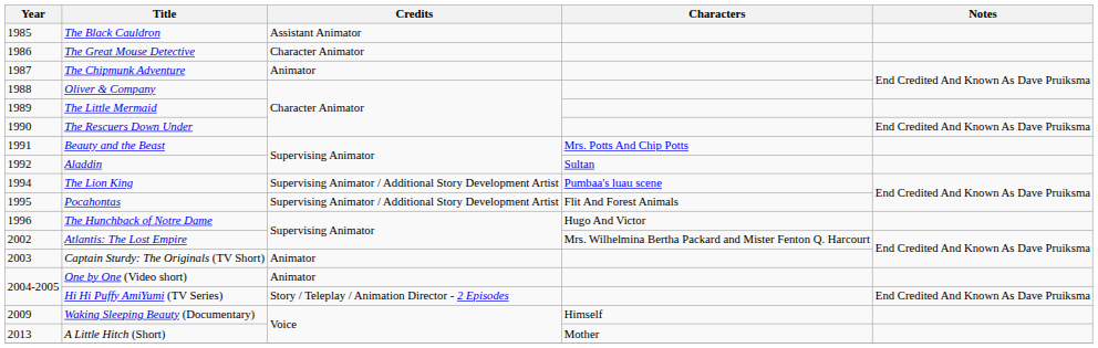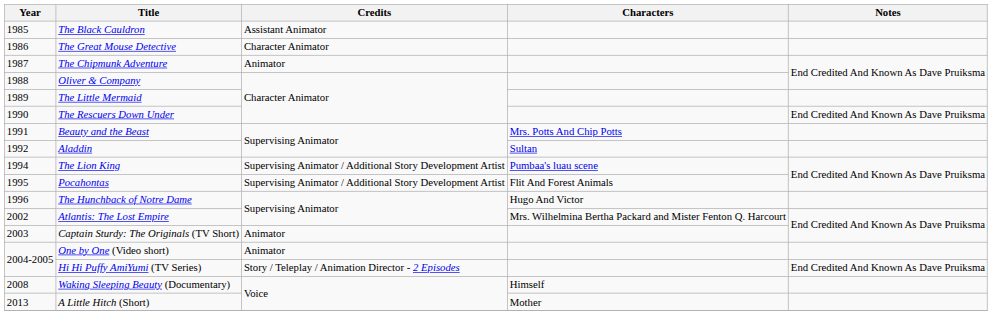Waking Sleeping Beauty (Documentary) | Year: 2009 -> 2008
